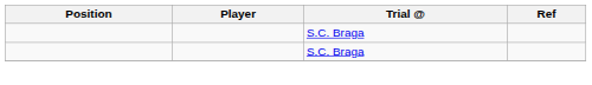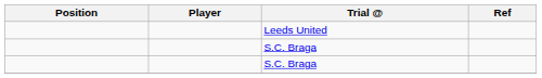+ row: Leeds United
